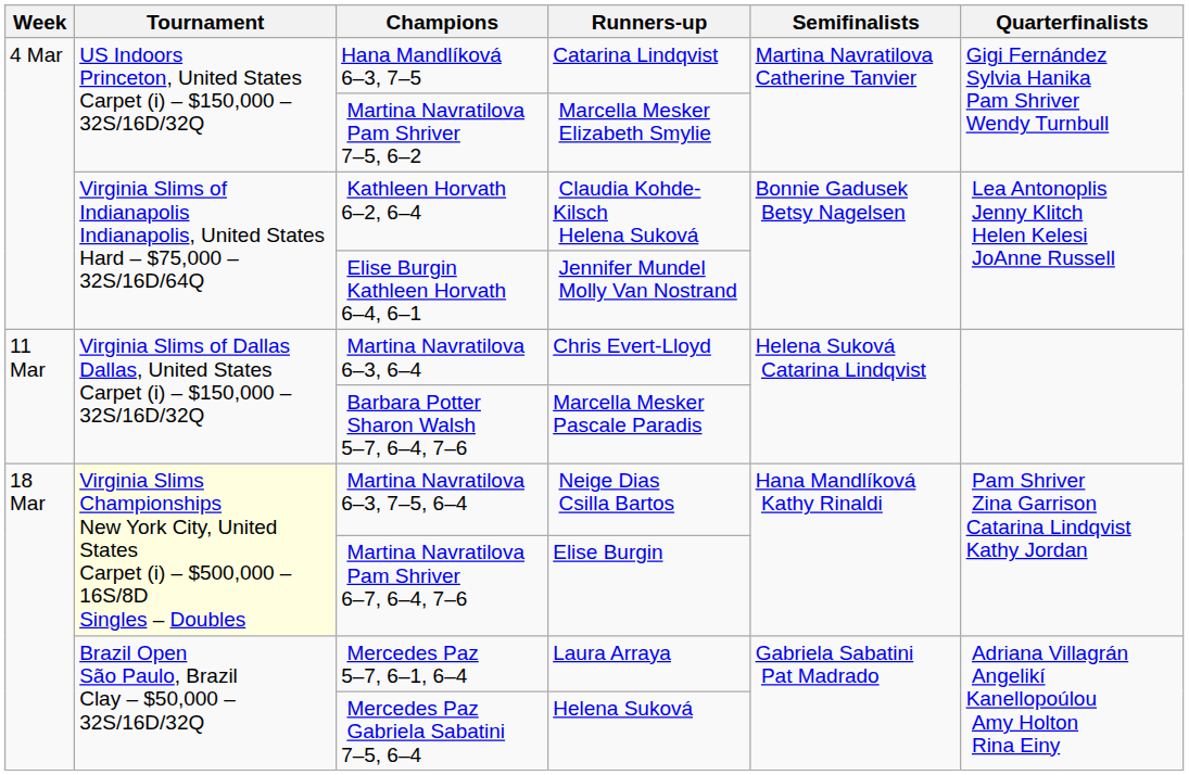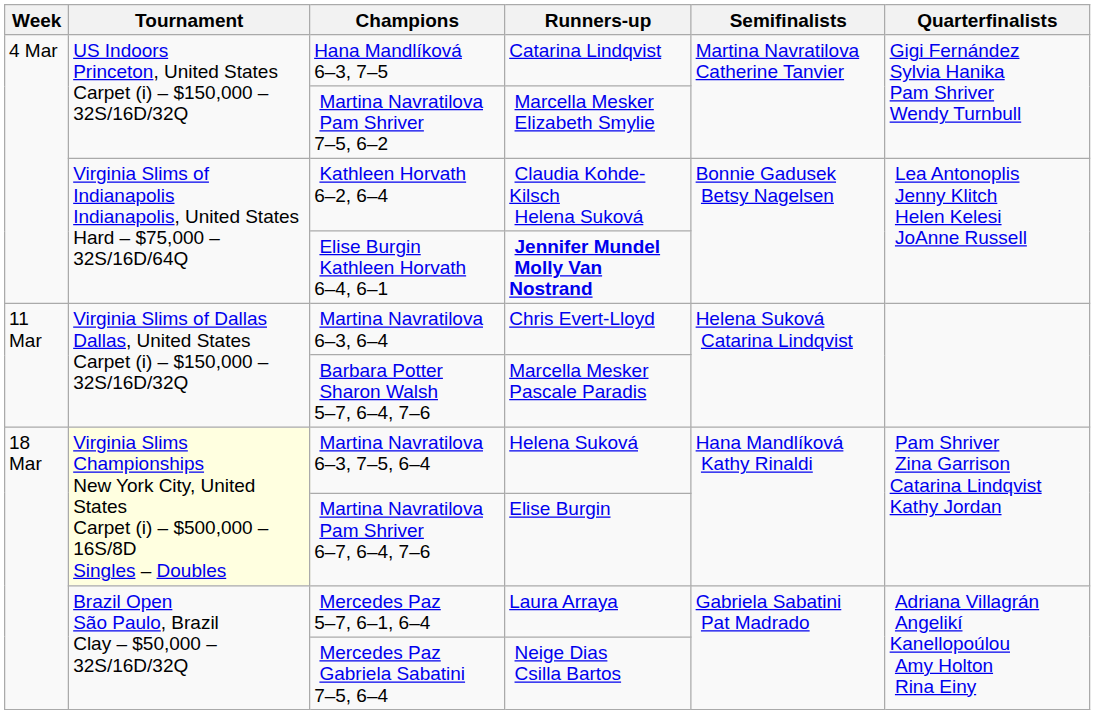Elise Burgin Kathleen Horvath 6–4, 6–1 | Runners-up: normal -> bold
Martina Navratilova 6–3, 7–5, 6–4 | Runners-up: Neige Dias Csilla Bartos -> Helena Suková
Mercedes Paz Gabriela Sabatini 7–5, 6–4 | Runners-up: Helena Suková -> Neige Dias Csilla Bartos
